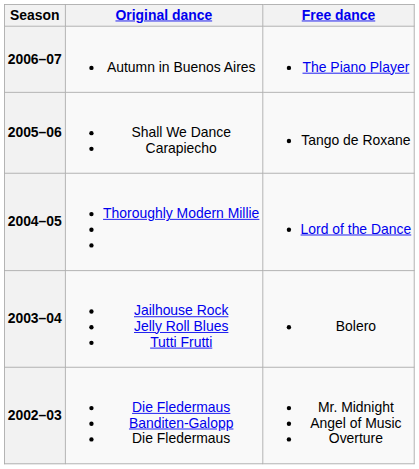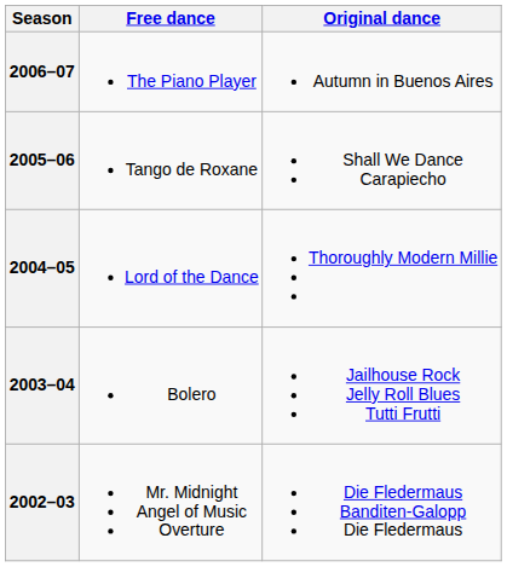columns swapped: Original dance <-> Free dance
